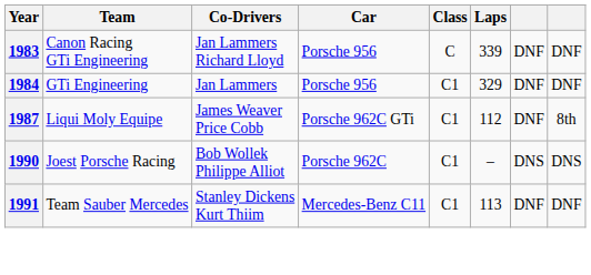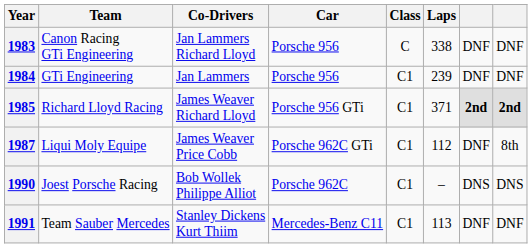1983 | Laps: 339 -> 338
1984 | Laps: 329 -> 239
+ row: 1985 | Richard Lloyd Racing | James Weaver Richard Lloyd | Porsche 956 GTi | C1 | 371 | 2nd | 2nd
